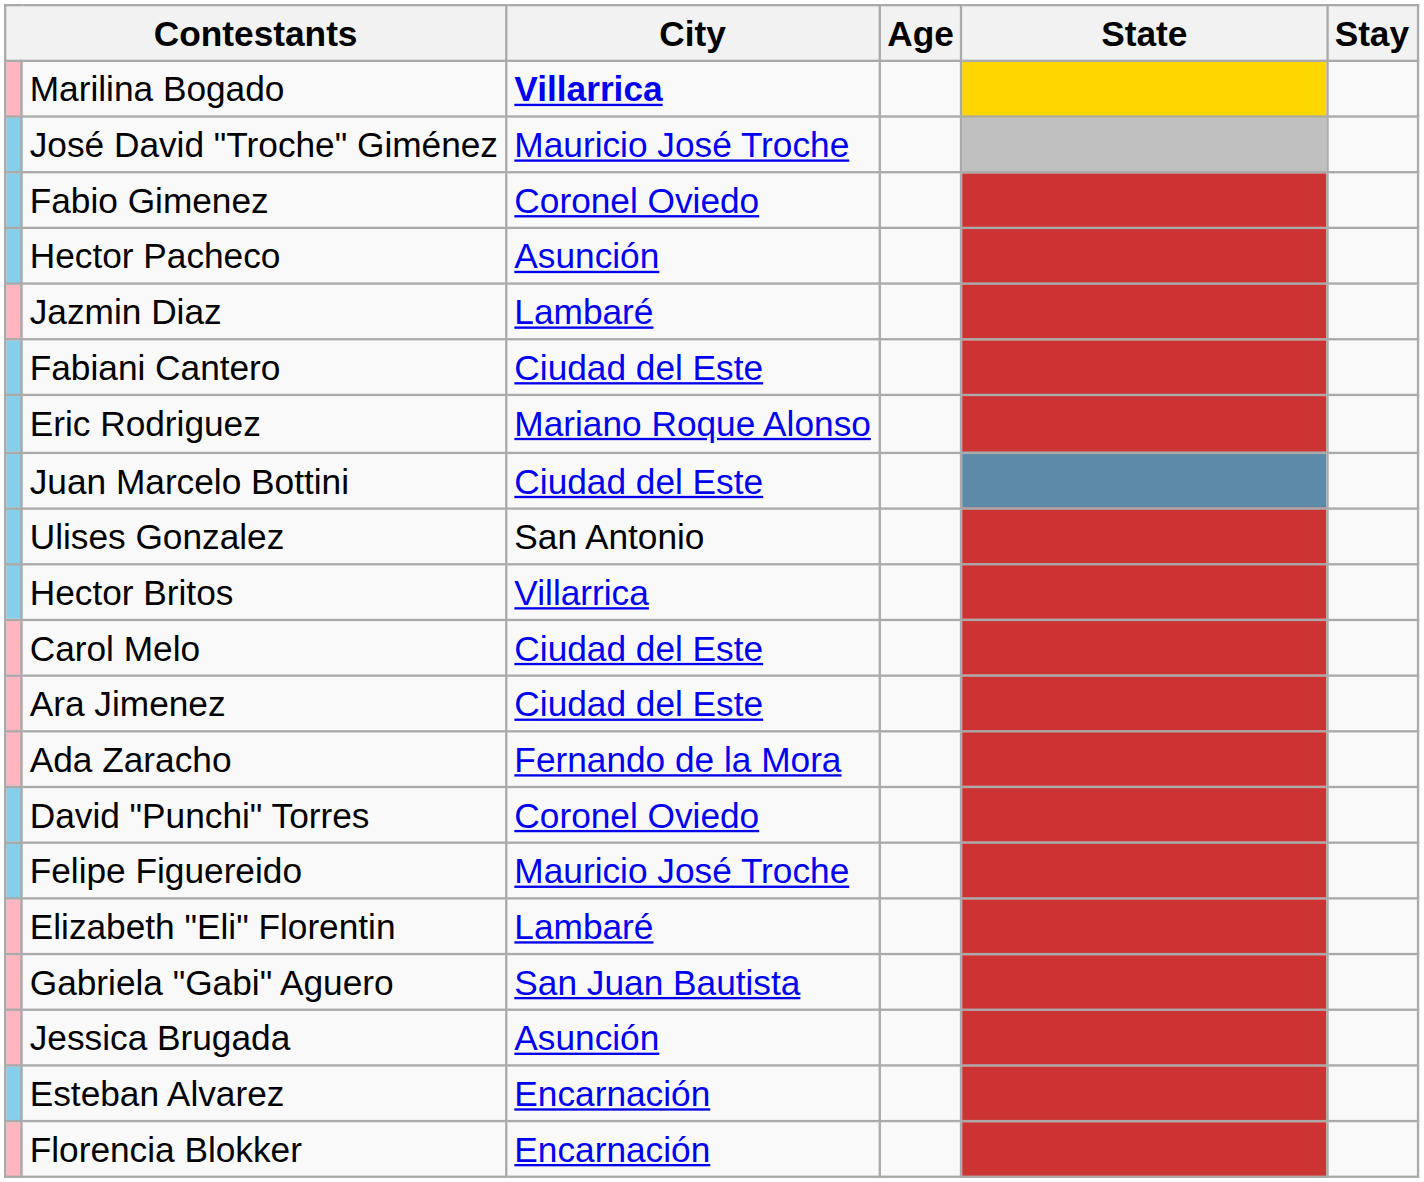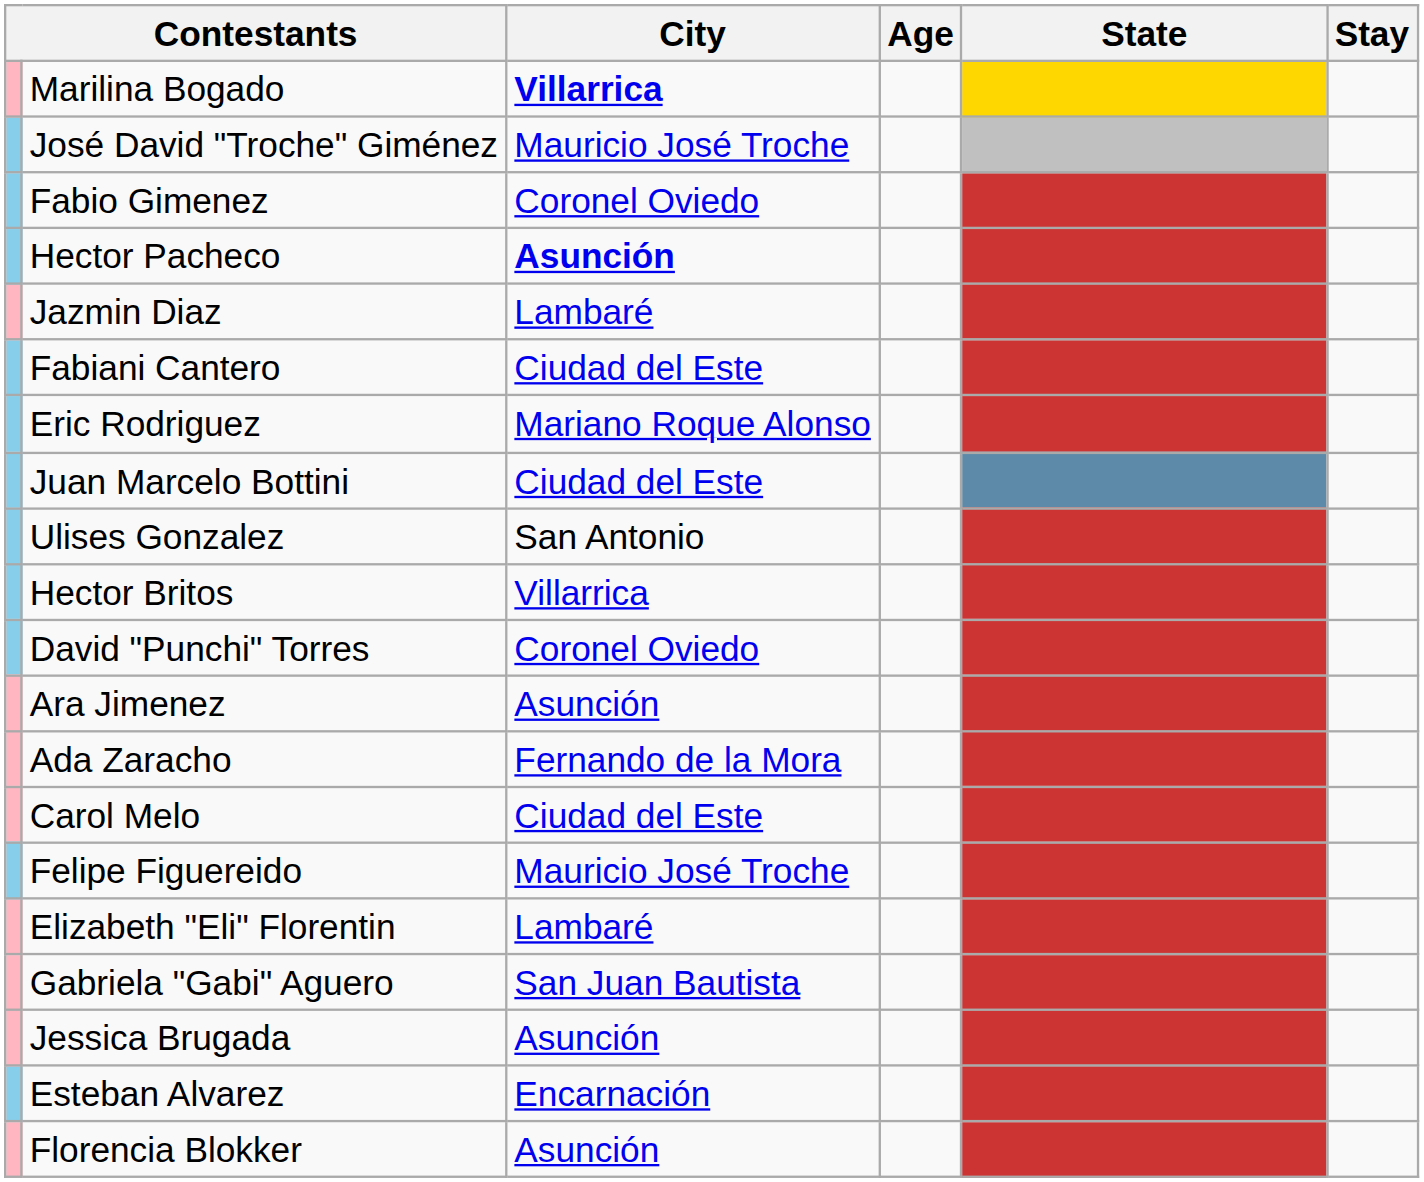Hector Pacheco | City: normal -> bold
rows swapped: David "Punchi" Torres <-> Carol Melo
Ara Jimenez | City: Ciudad del Este -> Asunción
Florencia Blokker | City: Encarnación -> Asunción
